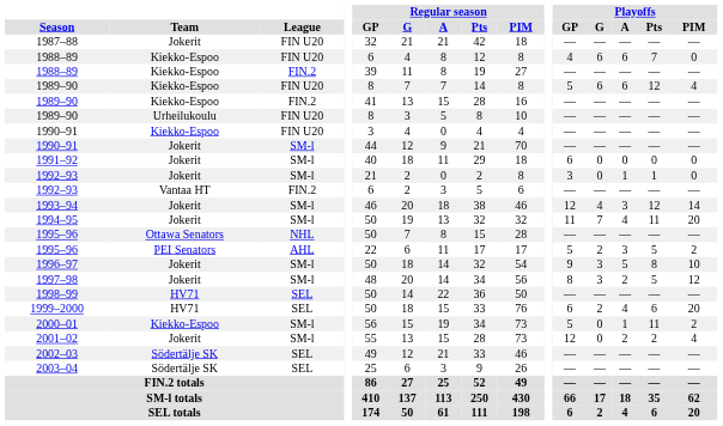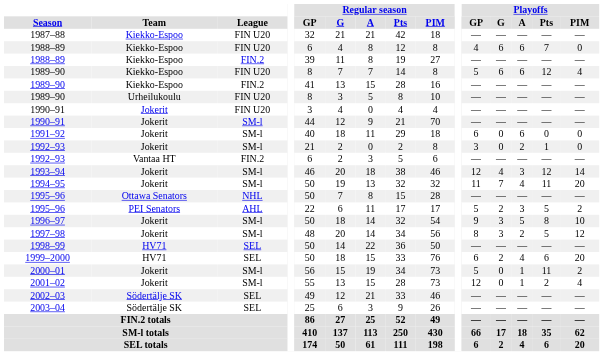1987–88 | Team: Jokerit -> Kiekko-Espoo
1990–91 / FIN U20 | Team: Kiekko-Espoo -> Jokerit
1991–92 | Playoffs / A: 0 -> 6
1992–93 / SM-l | Playoffs / A: 1 -> 2
2000–01 | Team: Kiekko-Espoo -> Jokerit
2001–02 | Playoffs / A: 2 -> 1
